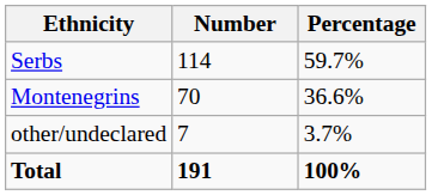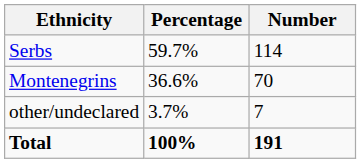columns swapped: Number <-> Percentage
